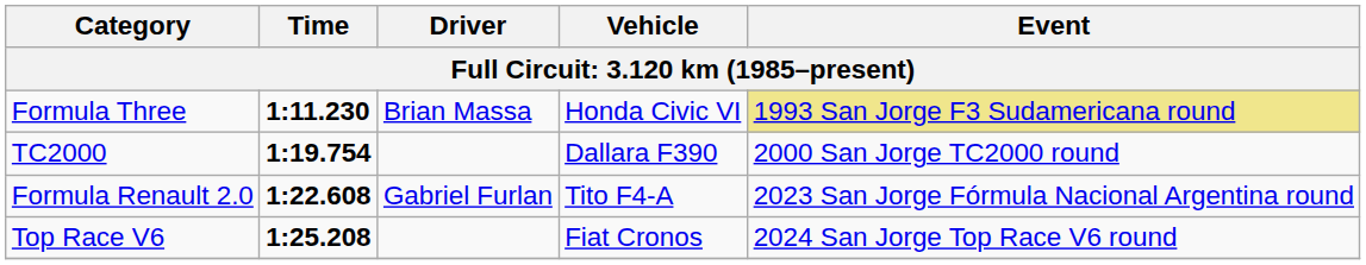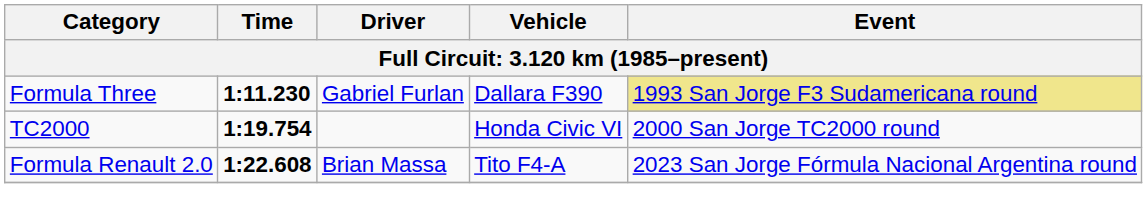Formula Three | Driver: Brian Massa -> Gabriel Furlan
Formula Three | Vehicle: Honda Civic VI -> Dallara F390
TC2000 | Vehicle: Dallara F390 -> Honda Civic VI
Formula Renault 2.0 | Driver: Gabriel Furlan -> Brian Massa
- row: Top Race V6 | 1:25.208 | Fiat Cronos | 2024 San Jorge Top Race V6 round
